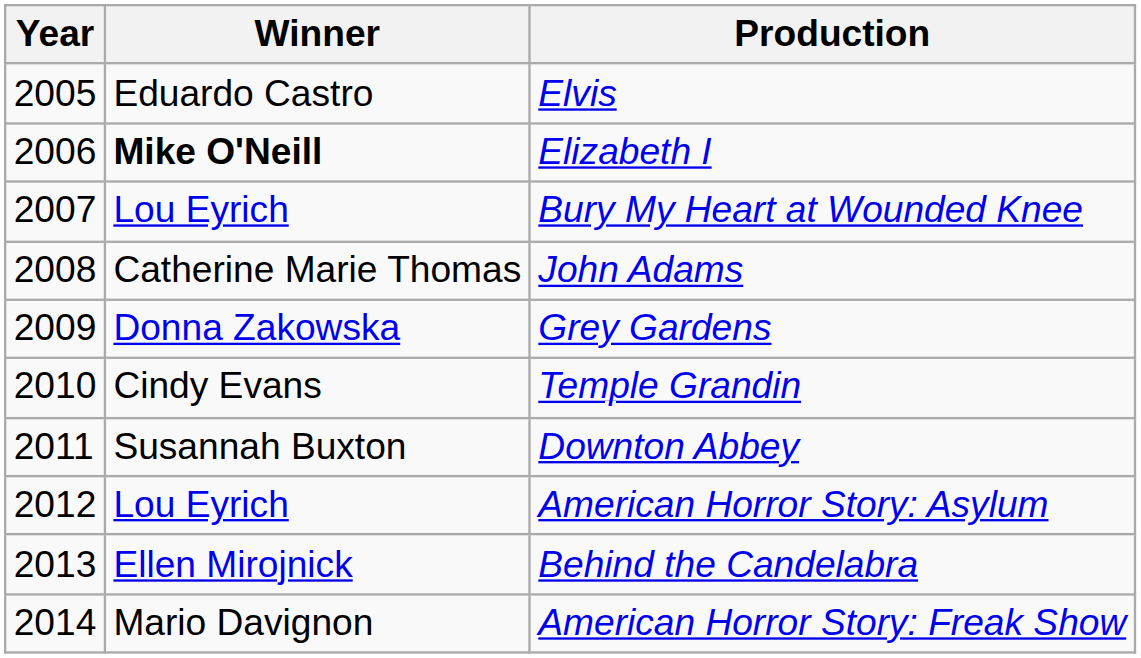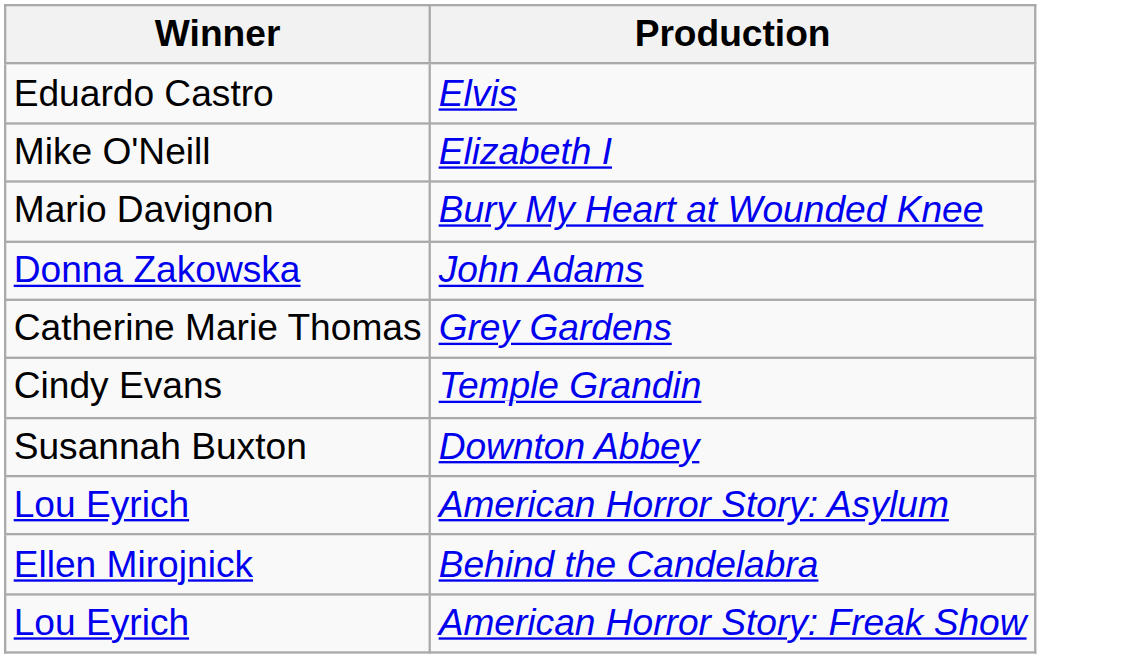- column: Year | 2005 | 2006 | 2007 | 2008 | 2009 | 2010 | 2011 | 2012 | 2013 | 2014
Elizabeth I | Winner: bold -> normal
Bury My Heart at Wounded Knee | Winner: Lou Eyrich -> Mario Davignon
John Adams | Winner: Catherine Marie Thomas -> Donna Zakowska
Grey Gardens | Winner: Donna Zakowska -> Catherine Marie Thomas
American Horror Story: Freak Show | Winner: Mario Davignon -> Lou Eyrich
